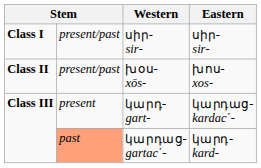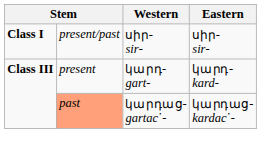- row: Class II | present/past | խօս- xōs- | խոս- xos-
կարդ- gart- | Eastern: կարդաց- kardac῾- -> կարդ- kard-
կարդաց- gartac῾- | Eastern: կարդ- kard- -> կարդաց- kardac῾-
